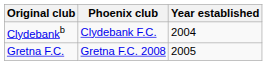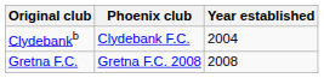Gretna F.C. | Year established: 2005 -> 2008
